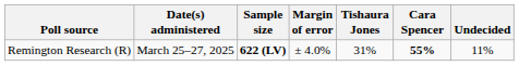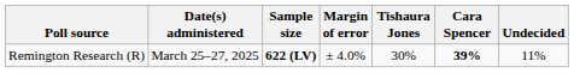Remington Research (R) | Tishaura Jones: 31% -> 30%
Remington Research (R) | Cara Spencer: 55% -> 39%
